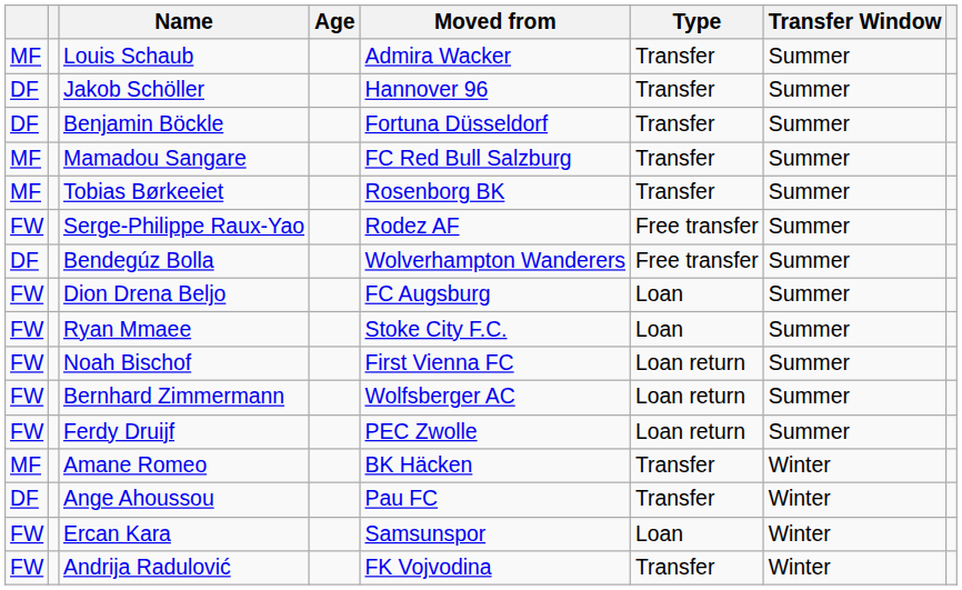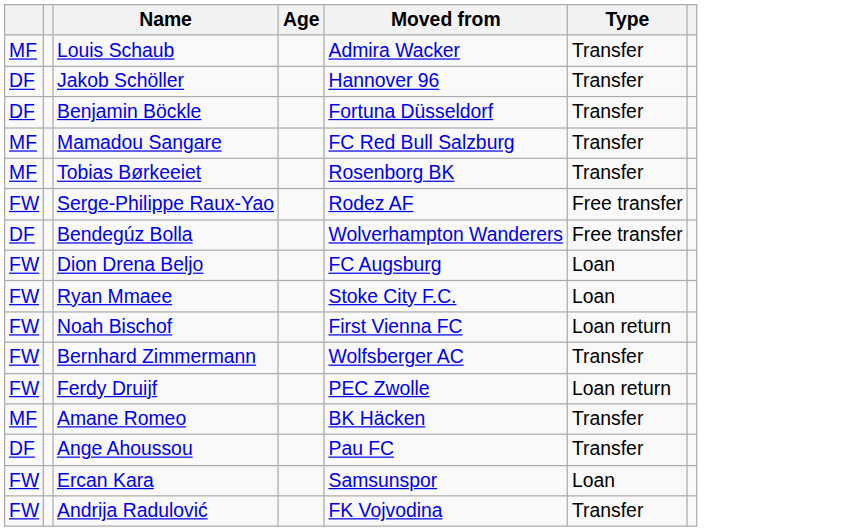- column: Transfer Window | Summer | Summer | Summer | Summer | Summer | Summer | Summer | Summer | Summer | Summer | Summer | Summer | Winter | Winter | Winter | Winter
Bernhard Zimmermann | Type: Loan return -> Transfer
